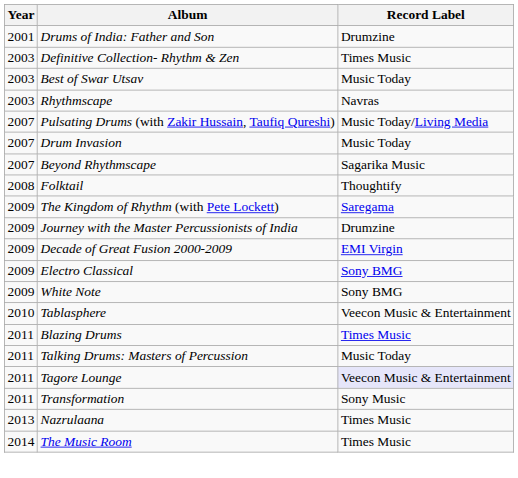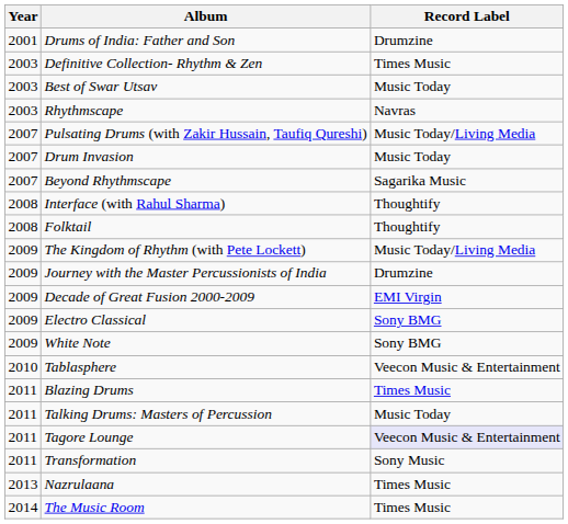+ row: 2008 | Interface (with Rahul Sharma) | Thoughtify
The Kingdom of Rhythm (with Pete Lockett) | Record Label: Saregama -> Music Today/Living Media
